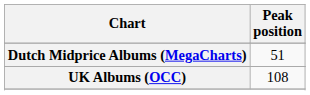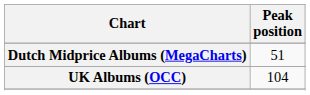UK Albums (OCC) | Peak position: 108 -> 104
